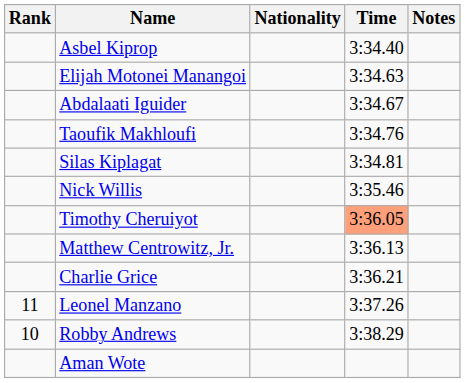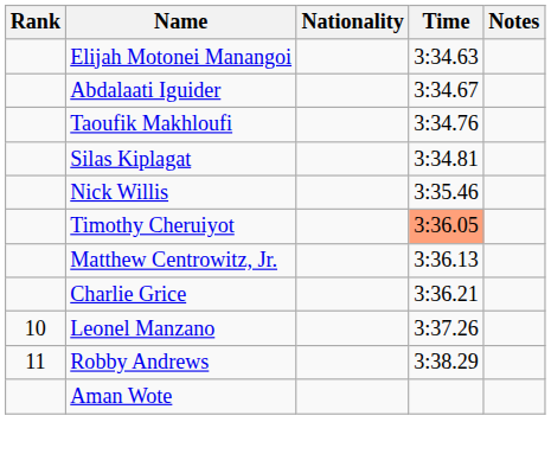- row: Asbel Kiprop | 3:34.40
Leonel Manzano | Rank: 11 -> 10
Robby Andrews | Rank: 10 -> 11
